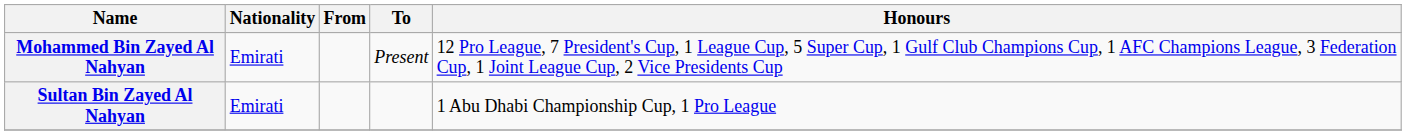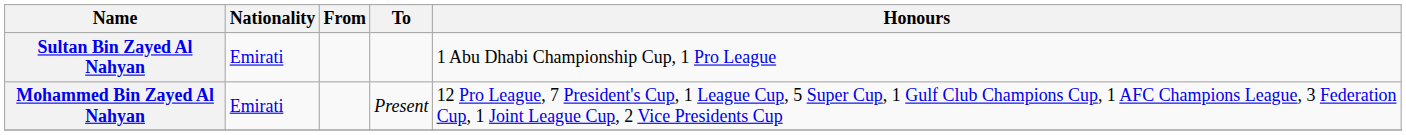rows swapped: Sultan Bin Zayed Al Nahyan <-> Mohammed Bin Zayed Al Nahyan
